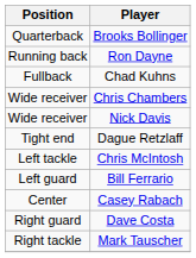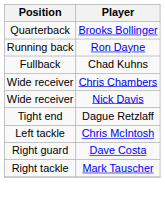- row: Left guard | Bill Ferrario
- row: Center | Casey Rabach
